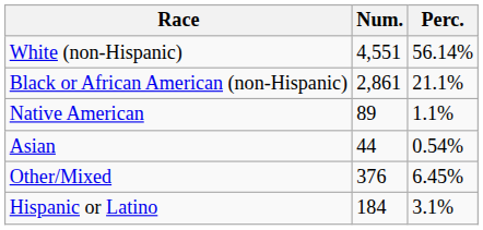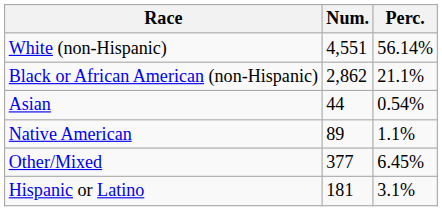Black or African American (non-Hispanic) | Num.: 2,861 -> 2,862
rows swapped: Native American <-> Asian
Other/Mixed | Num.: 376 -> 377
Hispanic or Latino | Num.: 184 -> 181
